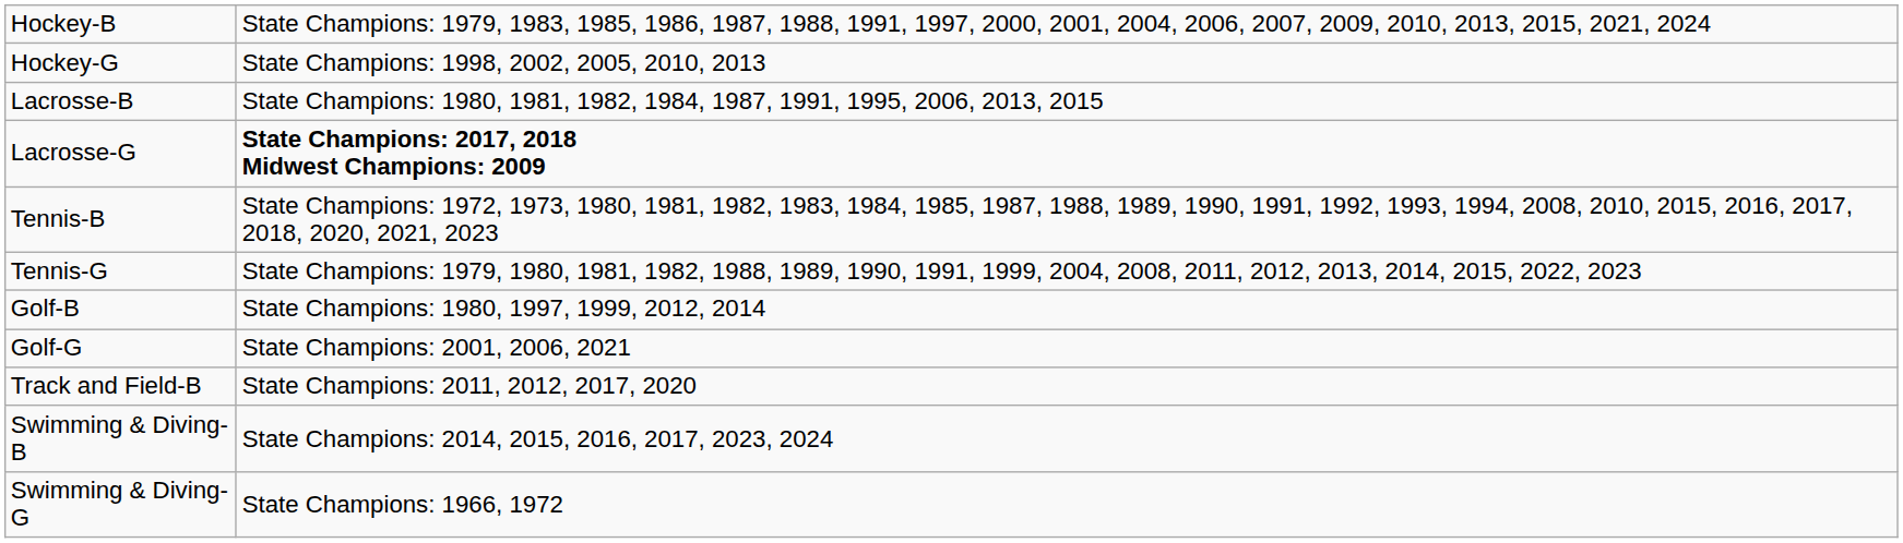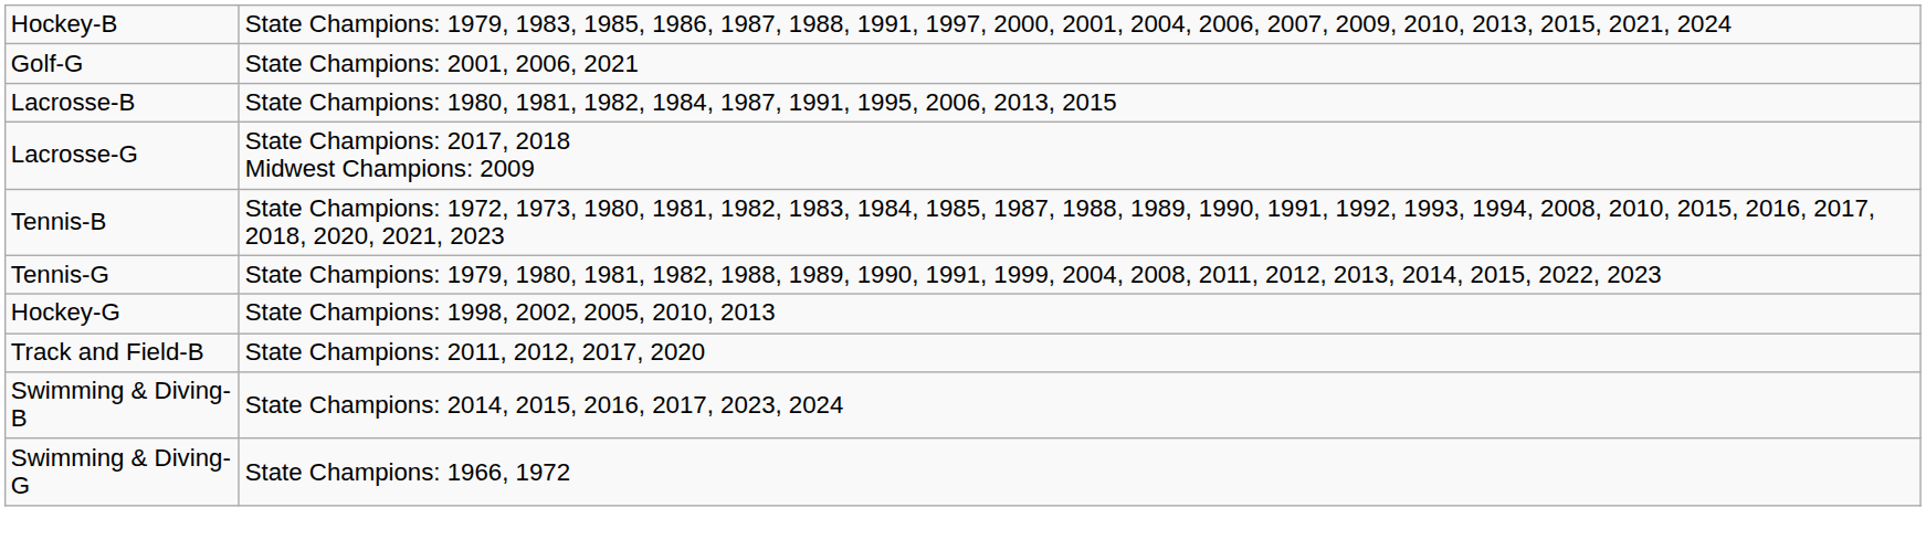rows swapped: Hockey-G <-> Golf-G
Lacrosse-G | column 2: bold -> normal
- row: Golf-B | State Champions: 1980, 1997, 1999, 2012, 2014
